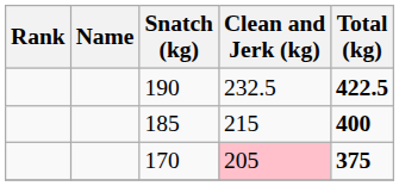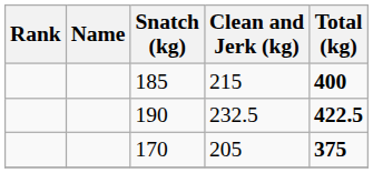rows swapped: 190 <-> 185
170 | Clean and Jerk (kg): pink background -> no background
